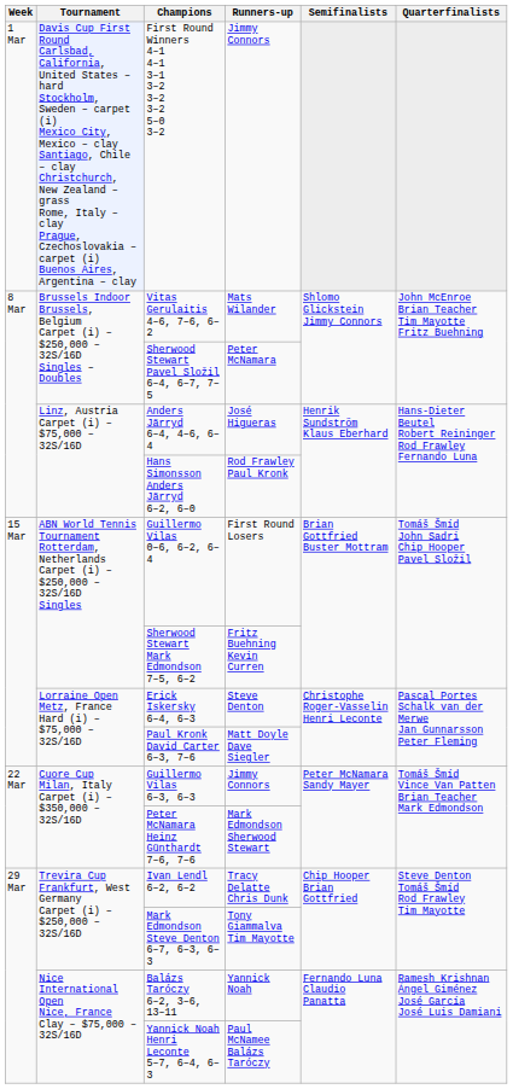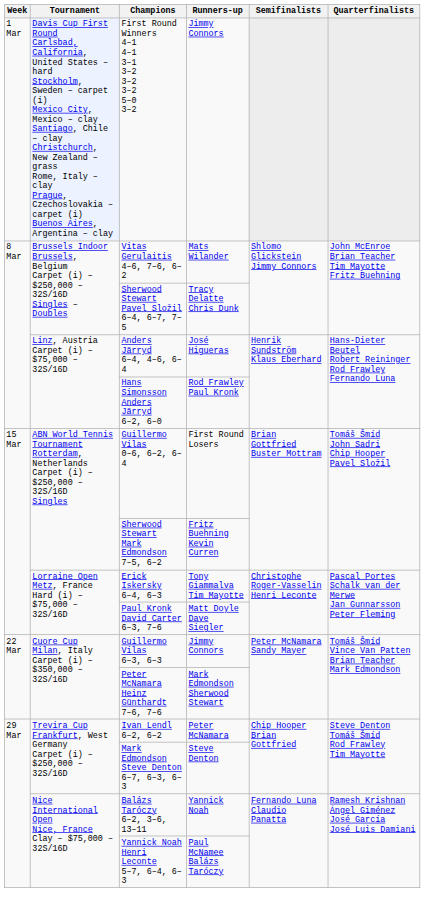Sherwood Stewart Pavel Složil 6–4, 6–7, 7–5 | Runners-up: Peter McNamara -> Tracy Delatte Chris Dunk
Erick Iskersky 6–4, 6–3 | Runners-up: Steve Denton -> Tony Giammalva Tim Mayotte
Ivan Lendl 6–2, 6–2 | Runners-up: Tracy Delatte Chris Dunk -> Peter McNamara
Mark Edmondson Steve Denton 6–7, 6–3, 6–3 | Runners-up: Tony Giammalva Tim Mayotte -> Steve Denton
